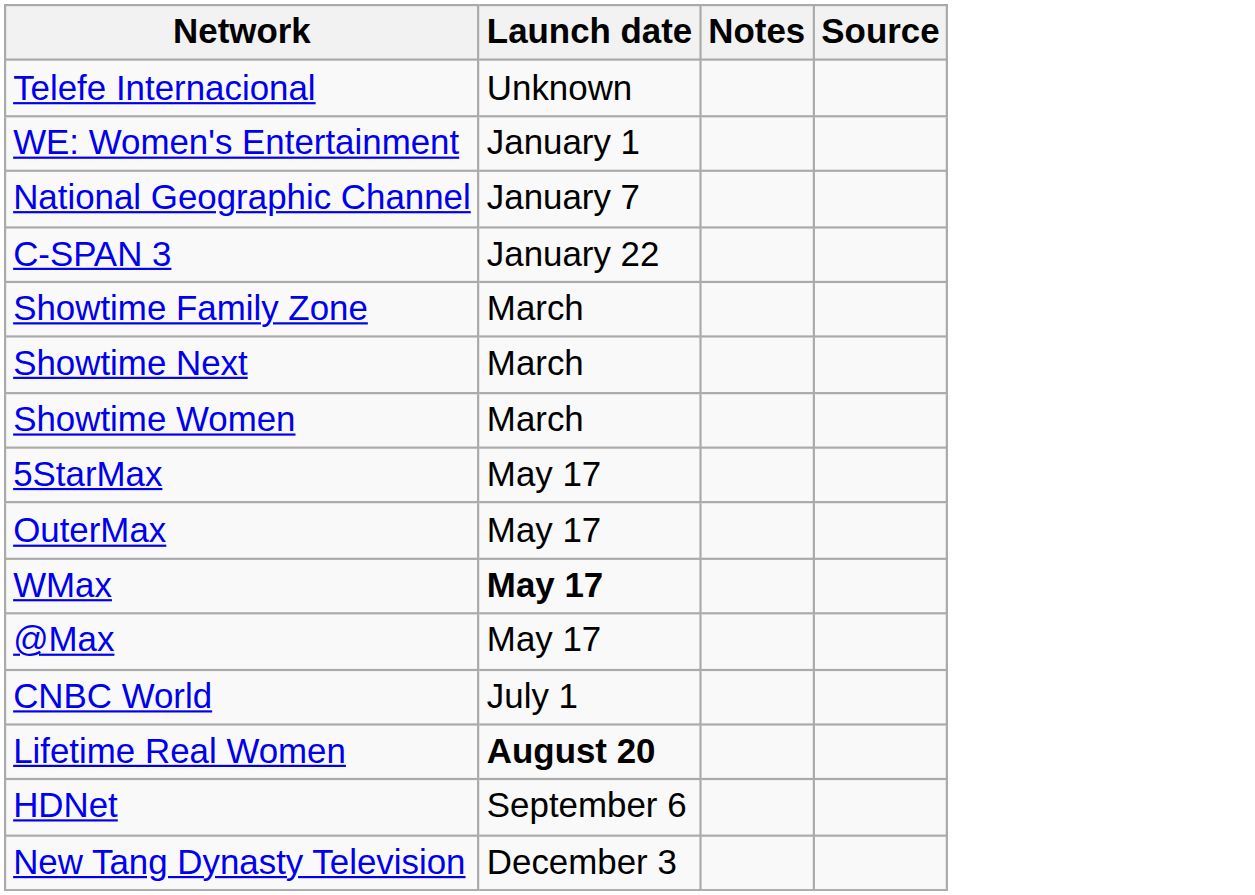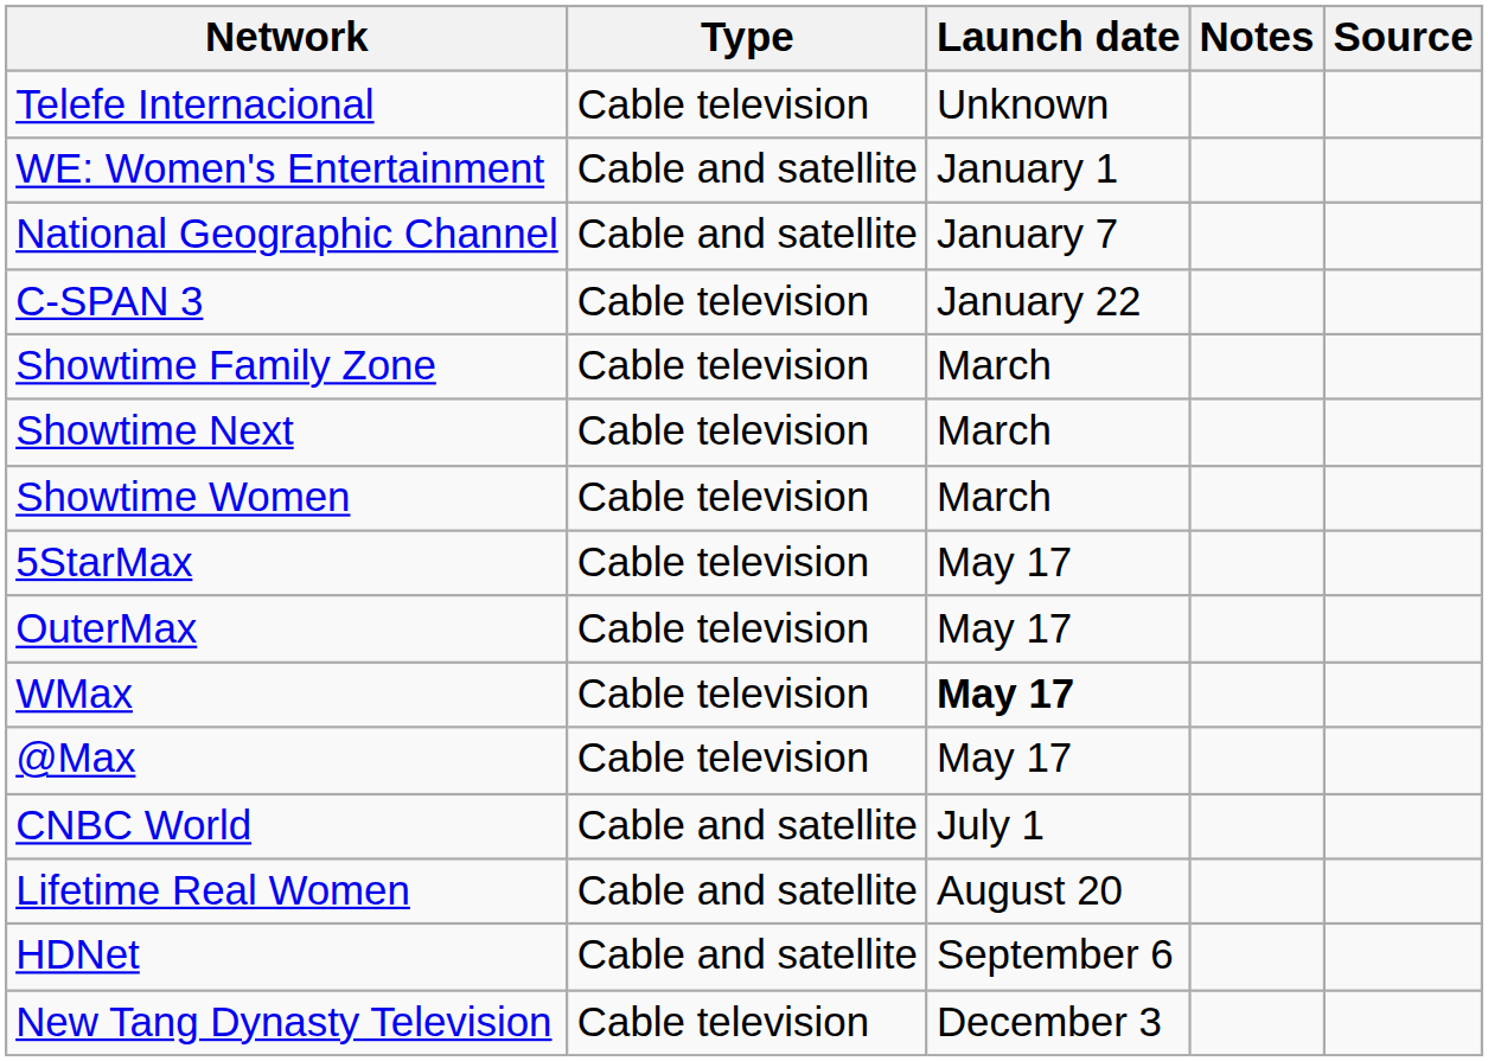+ column: Type | Cable television | Cable and satellite | Cable and satellite | Cable television | Cable television | Cable television | Cable television | Cable television | Cable television | Cable television | Cable television | Cable and satellite | Cable and satellite | Cable and satellite | Cable television
Lifetime Real Women | Launch date: bold -> normal
